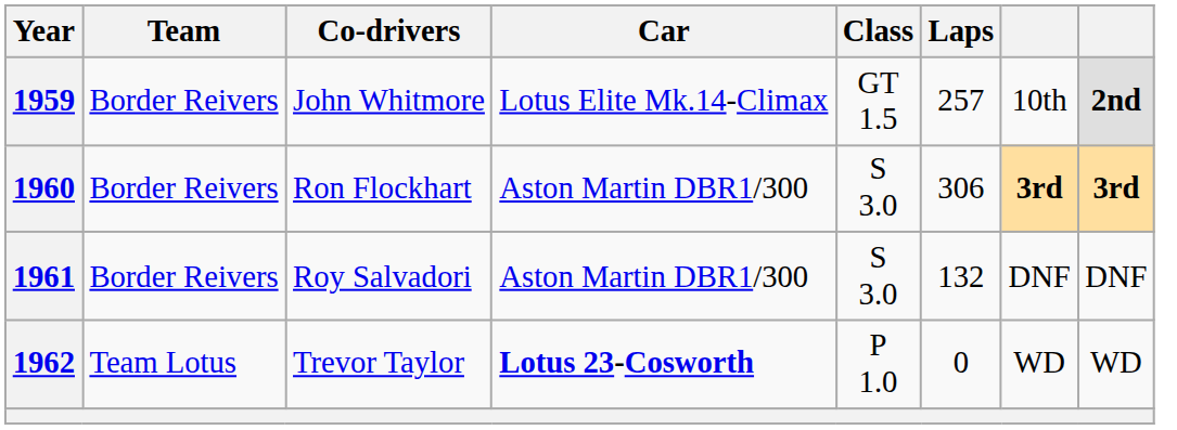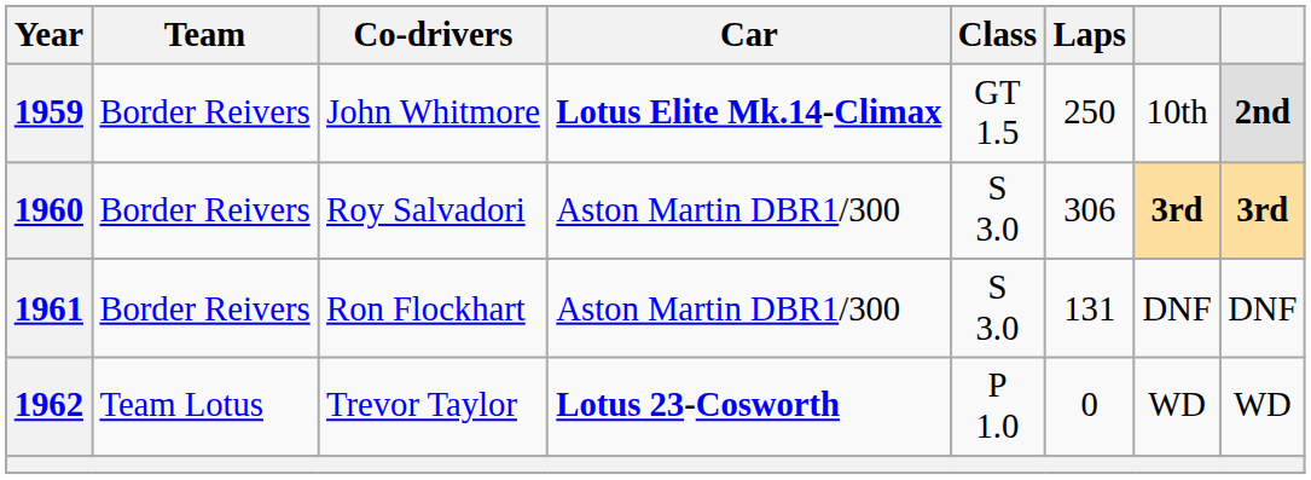1959 | Car: normal -> bold
1959 | Laps: 257 -> 250
1960 | Co-drivers: Ron Flockhart -> Roy Salvadori
1961 | Co-drivers: Roy Salvadori -> Ron Flockhart
1961 | Laps: 132 -> 131
